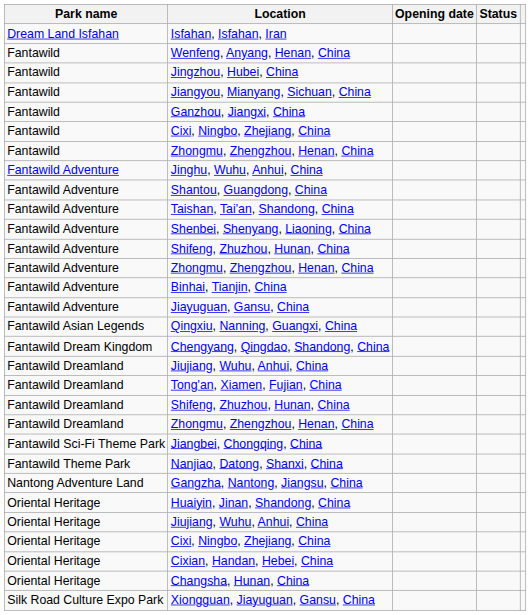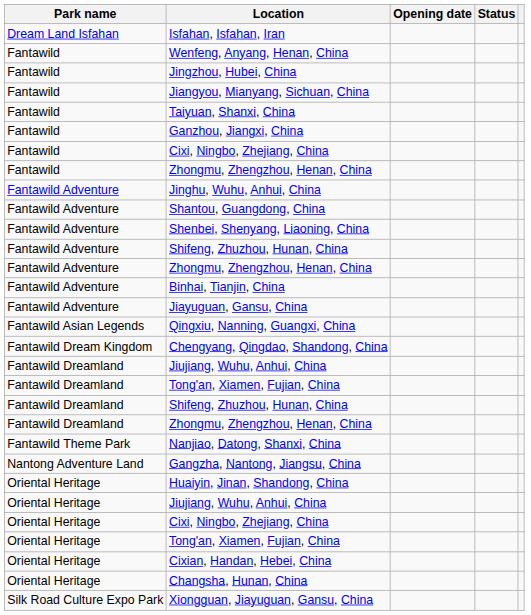+ row: Fantawild | Taiyuan, Shanxi, China
- row: Fantawild Adventure | Taishan, Tai'an, Shandong, China
- row: Fantawild Sci-Fi Theme Park | Jiangbei, Chongqing, China
+ row: Oriental Heritage | Tong'an, Xiamen, Fujian, China
